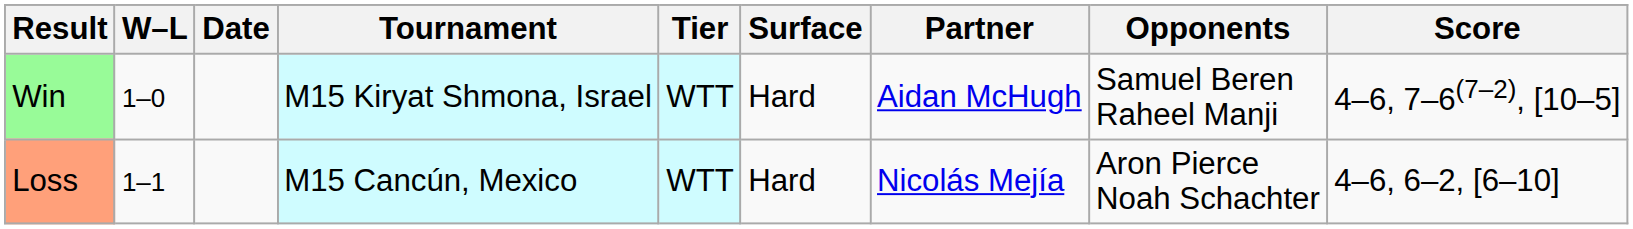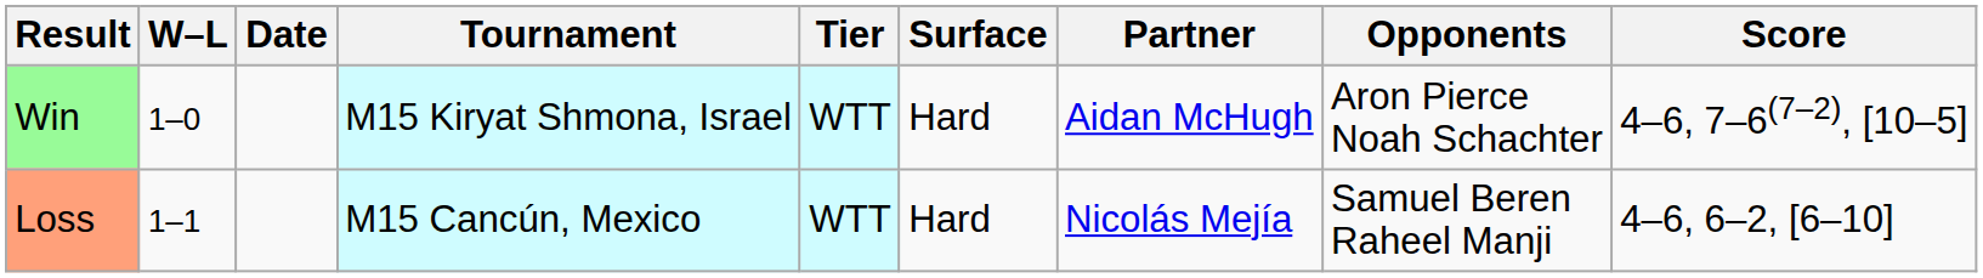Win | Opponents: Samuel Beren Raheel Manji -> Aron Pierce Noah Schachter
Loss | Opponents: Aron Pierce Noah Schachter -> Samuel Beren Raheel Manji
